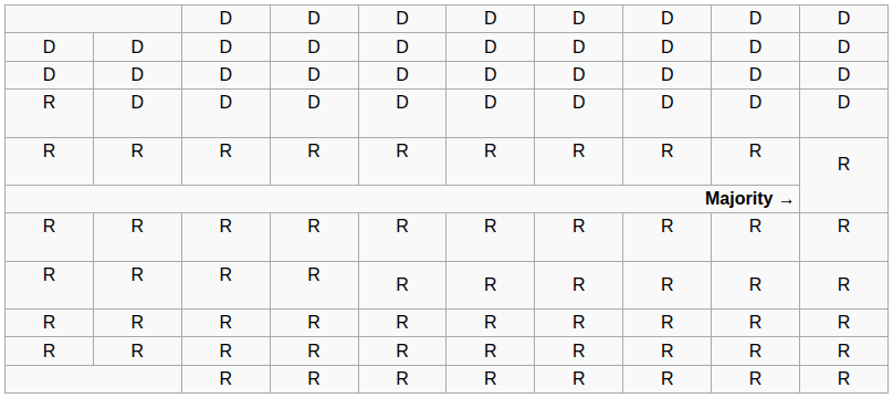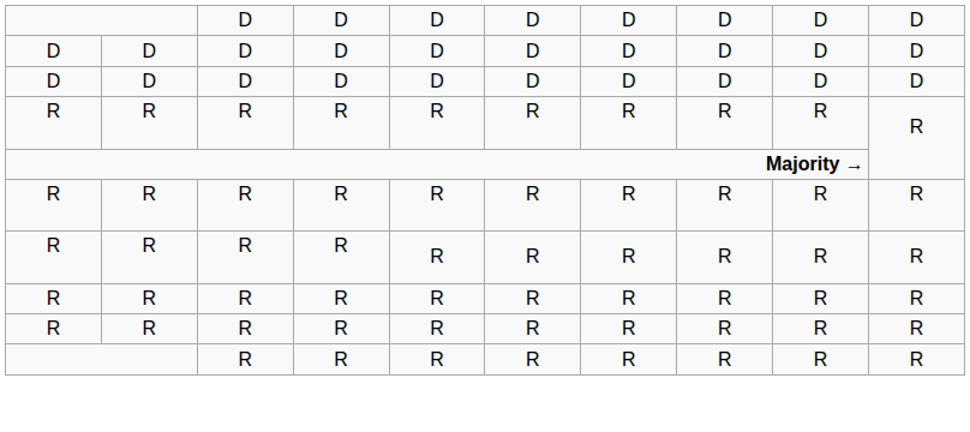- row: R | D | D | D | D | D | D | D | D | D
